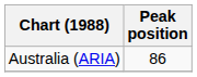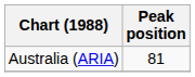Australia (ARIA) | Peak position: 86 -> 81
